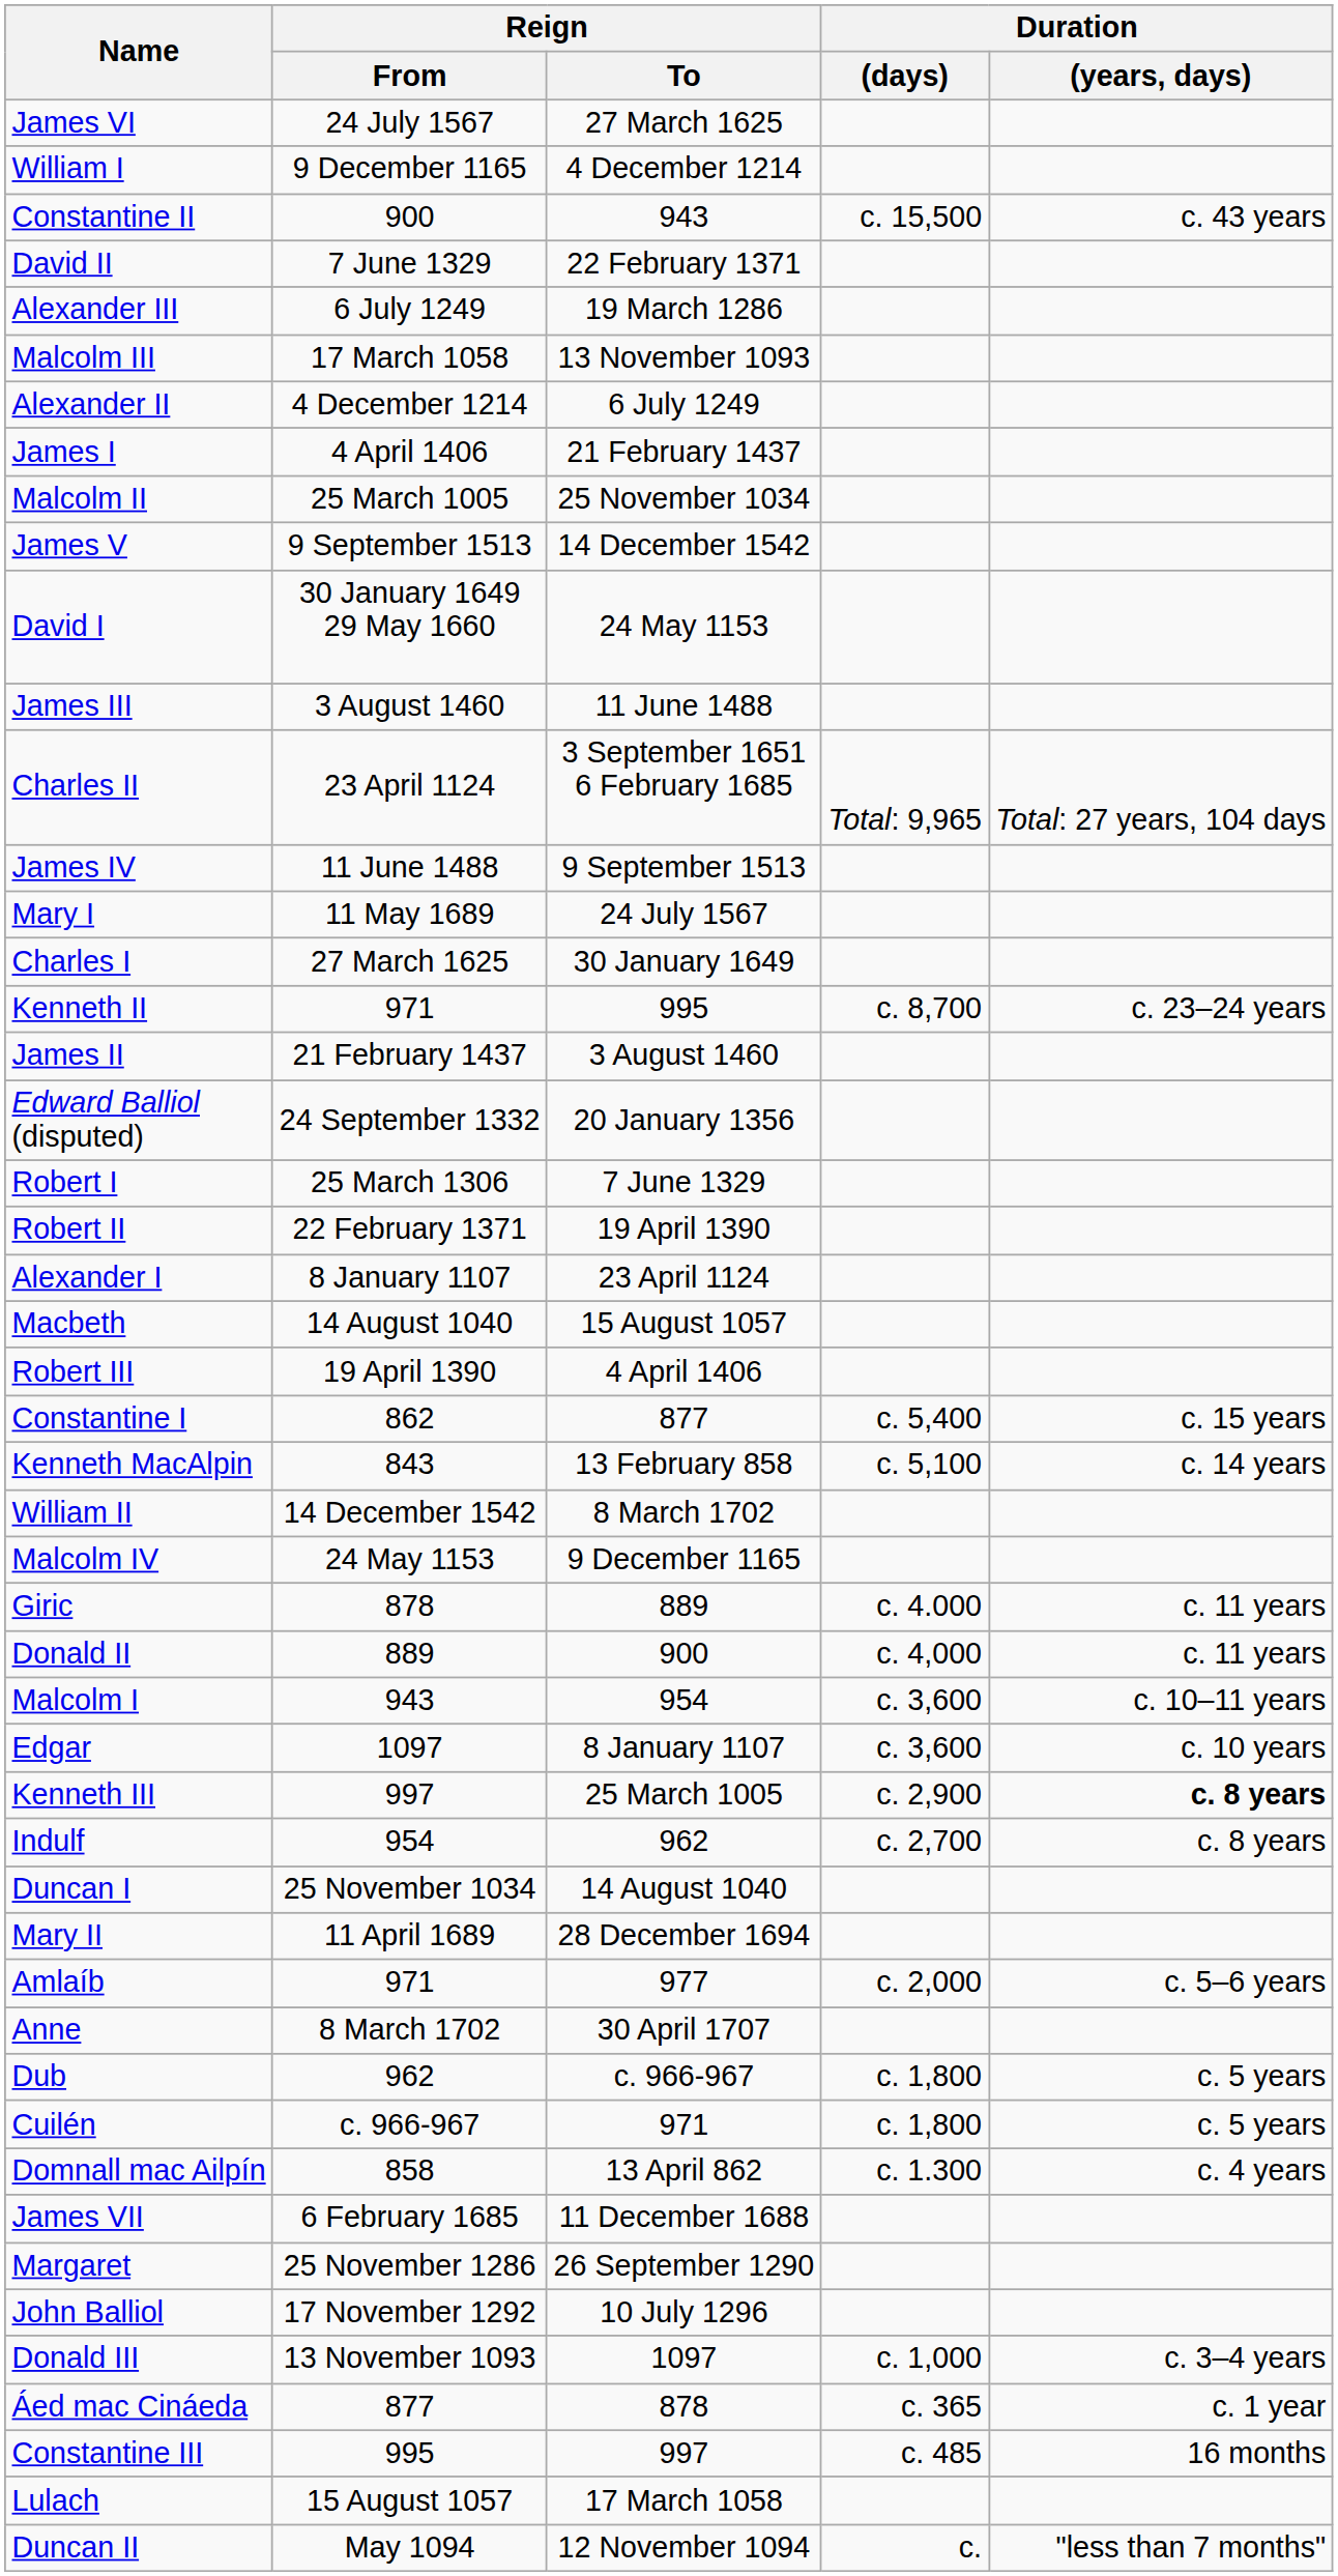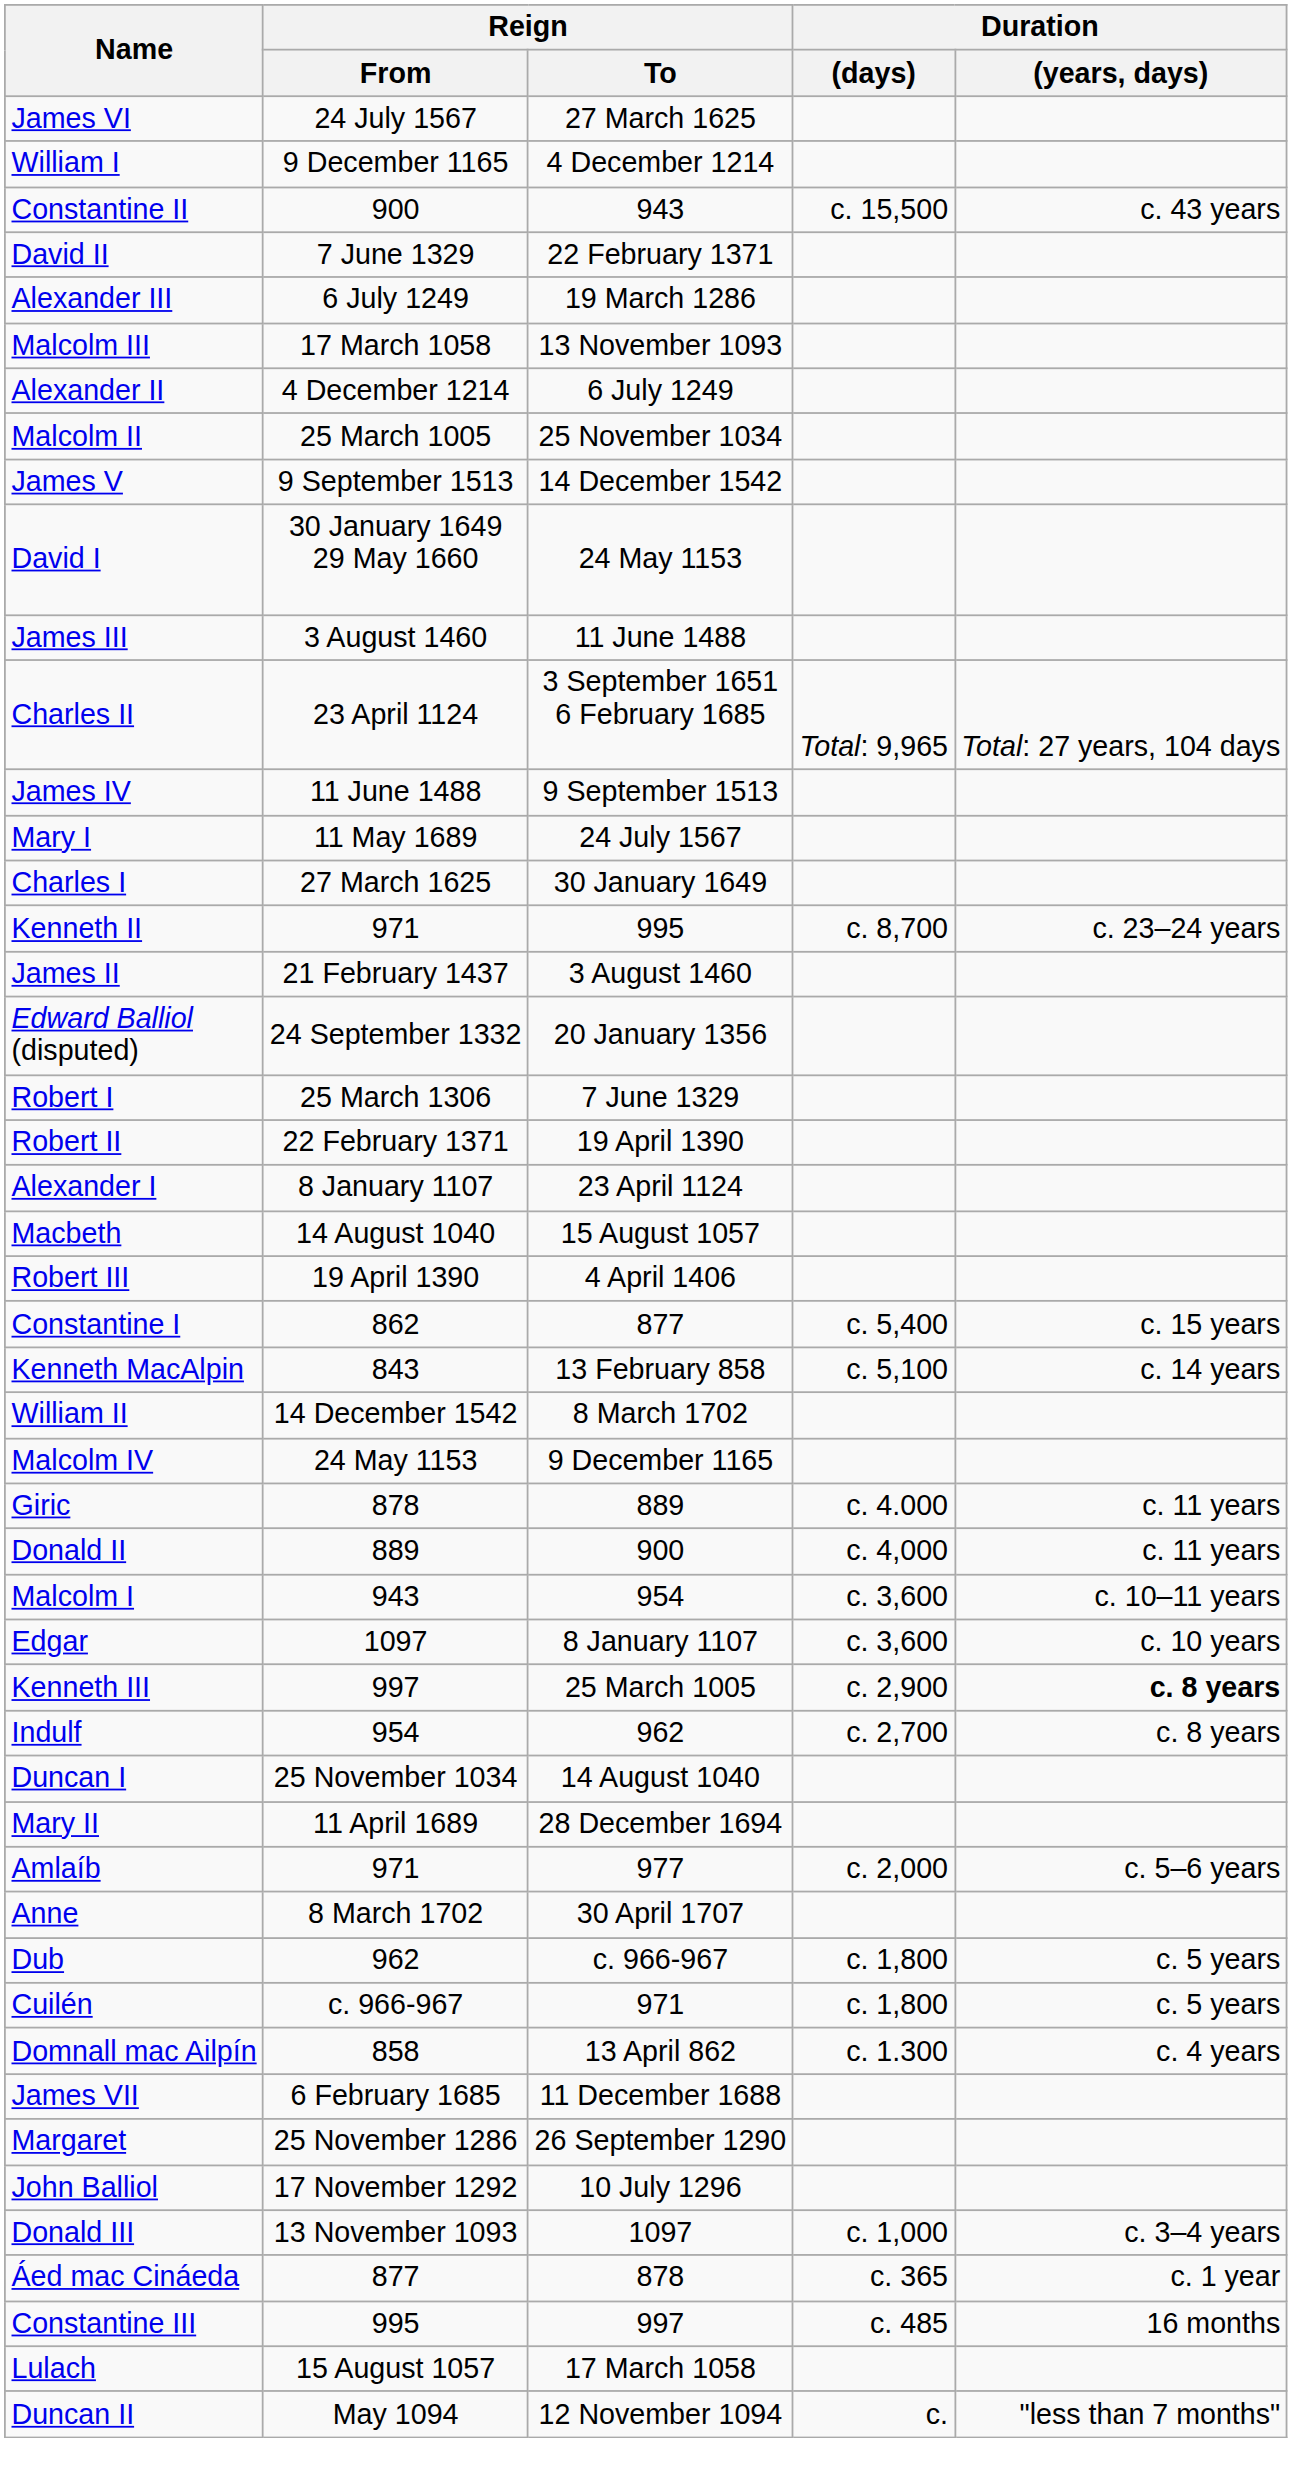- row: James I | 4 April 1406 | 21 February 1437
